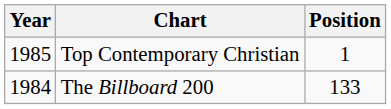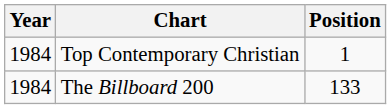Top Contemporary Christian | Year: 1985 -> 1984
